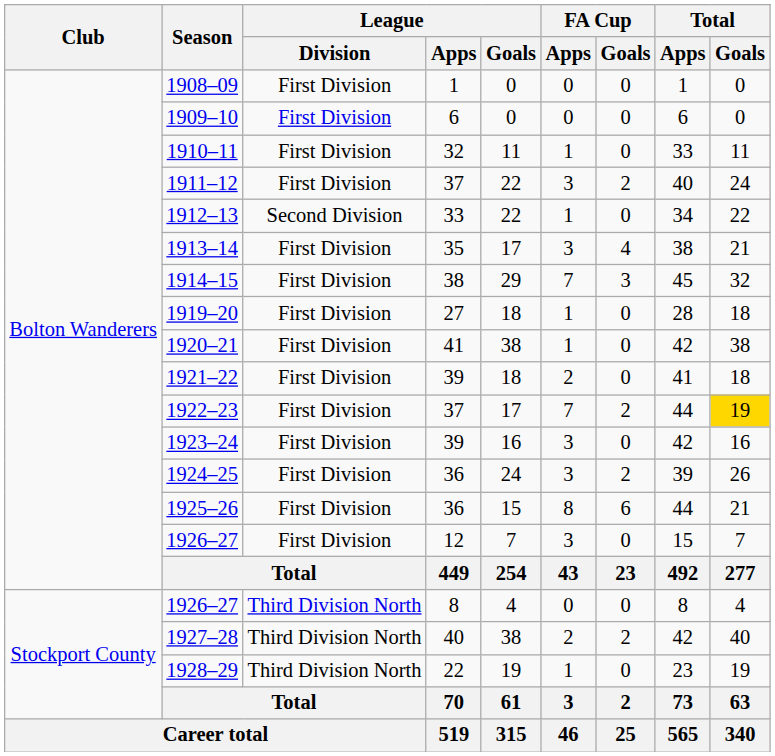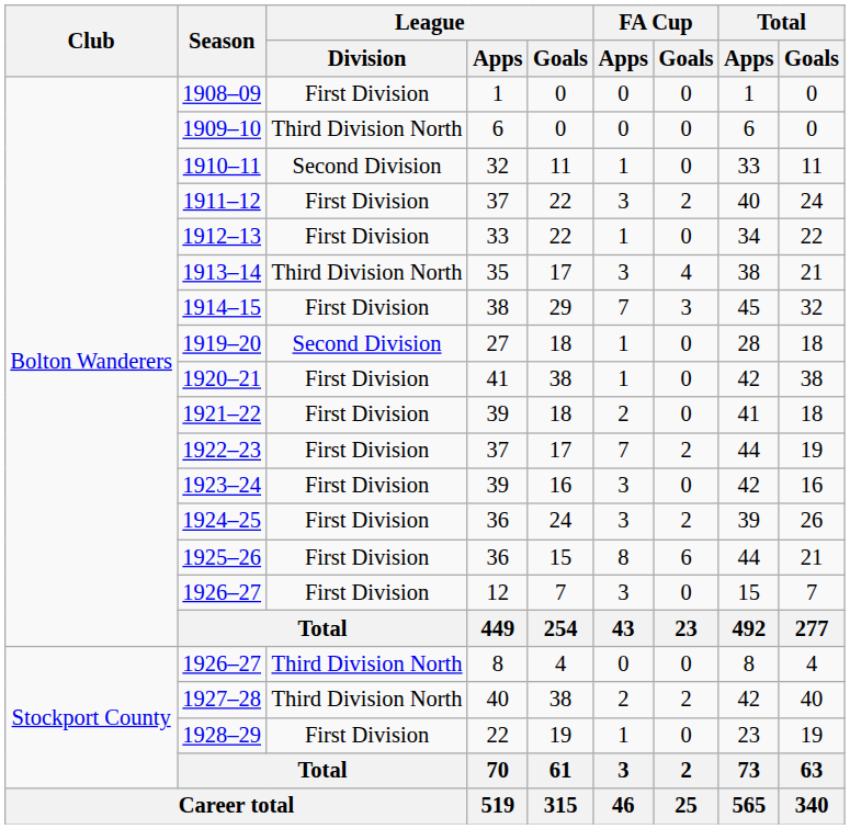1909–10 | League / Division: First Division -> Third Division North
1910–11 | League / Division: First Division -> Second Division
1912–13 | League / Division: Second Division -> First Division
1913–14 | League / Division: First Division -> Third Division North
1919–20 | League / Division: First Division -> Second Division
1922–23 | Total / Goals: gold background -> no background
1928–29 | League / Division: Third Division North -> First Division
